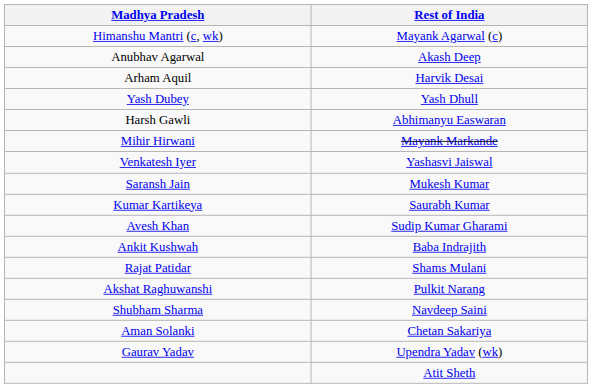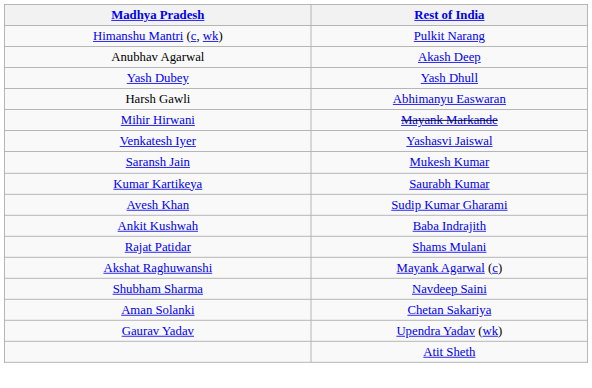Himanshu Mantri (c, wk) | Rest of India: Mayank Agarwal (c) -> Pulkit Narang
- row: Arham Aquil | Harvik Desai
Akshat Raghuwanshi | Rest of India: Pulkit Narang -> Mayank Agarwal (c)
